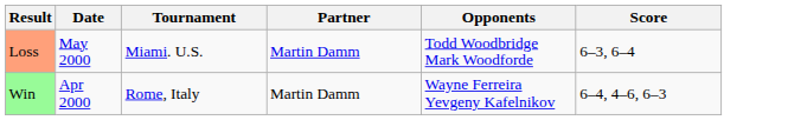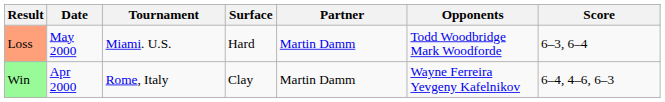+ column: Surface | Hard | Clay
